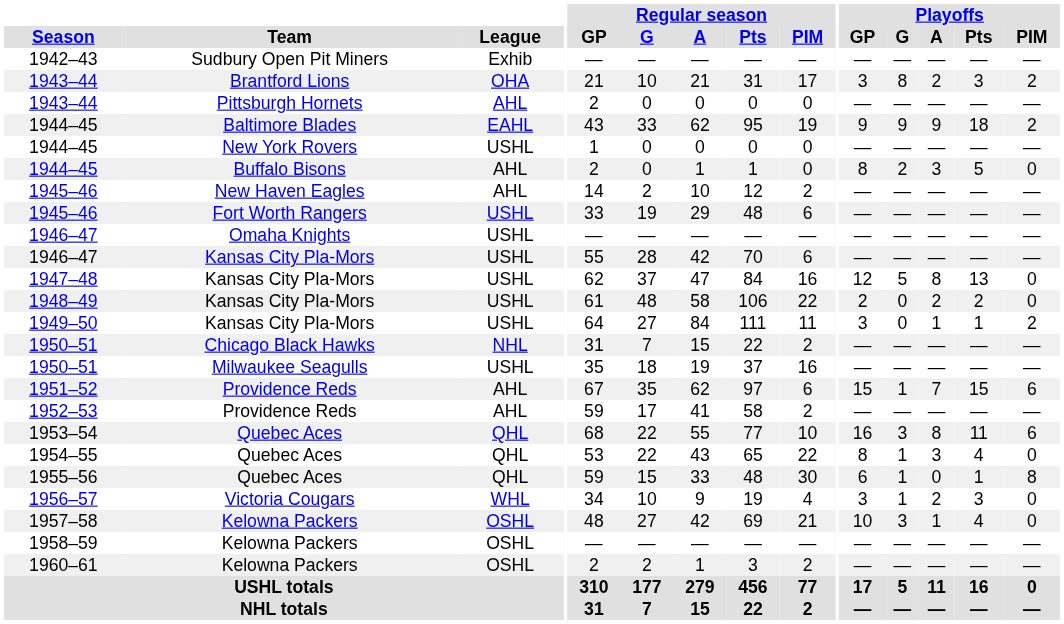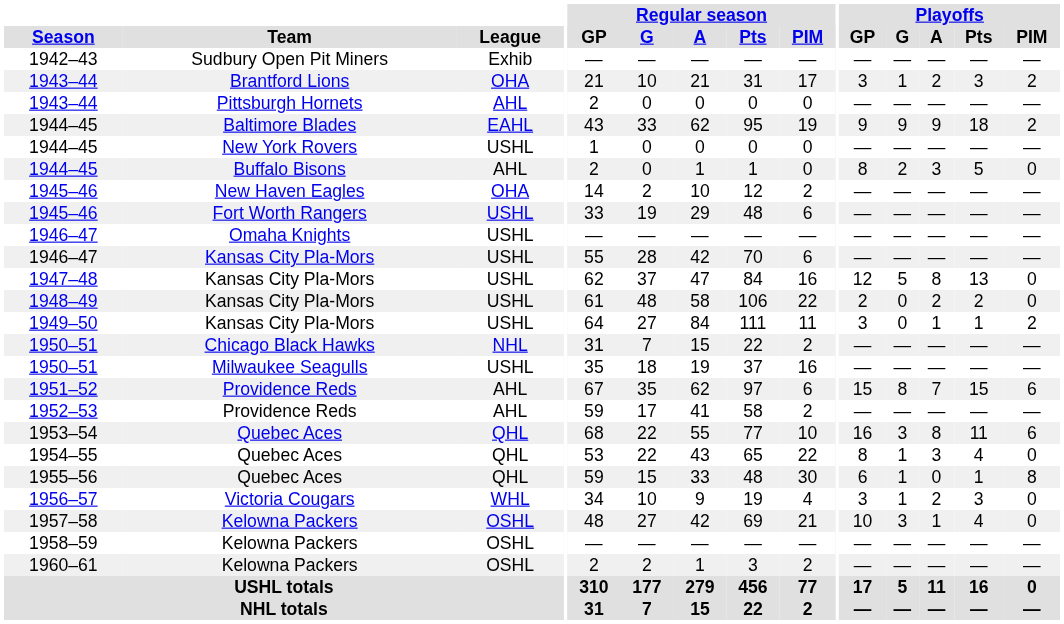1943–44 / Brantford Lions | Playoffs / G: 8 -> 1
1945–46 / New Haven Eagles | League: AHL -> OHA
1951–52 | Playoffs / G: 1 -> 8
